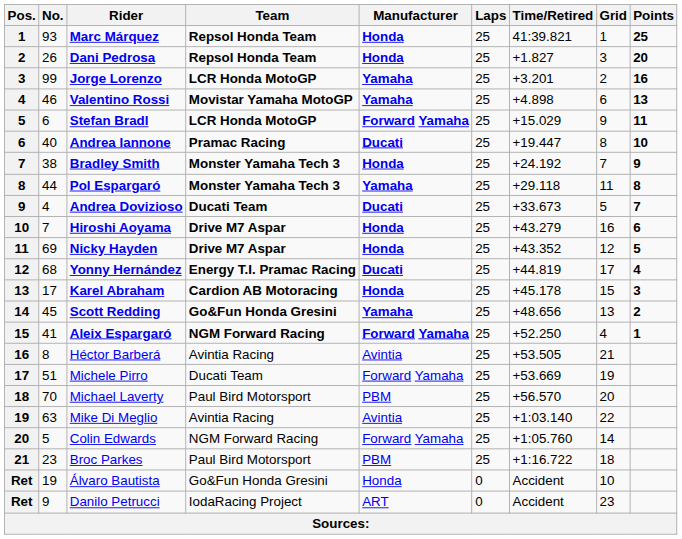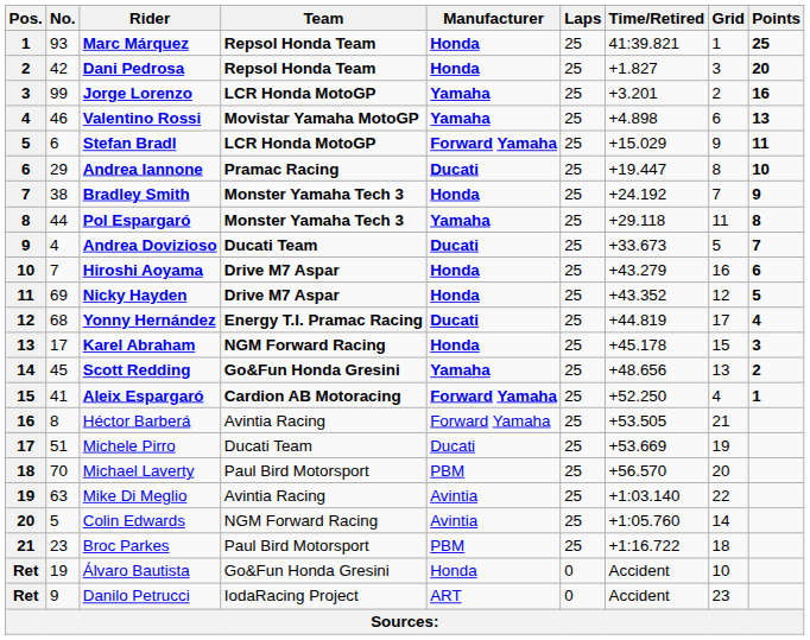Dani Pedrosa | No.: 26 -> 42
Andrea Iannone | No.: 40 -> 29
Karel Abraham | Team: Cardion AB Motoracing -> NGM Forward Racing
Aleix Espargaró | Team: NGM Forward Racing -> Cardion AB Motoracing
Héctor Barberá | Manufacturer: Avintia -> Forward Yamaha
Michele Pirro | Manufacturer: Forward Yamaha -> Ducati
Colin Edwards | Manufacturer: Forward Yamaha -> Avintia
